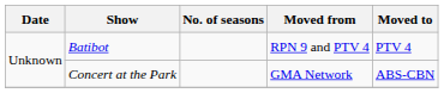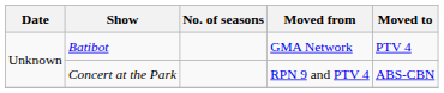Batibot | Moved from: RPN 9 and PTV 4 -> GMA Network
Concert at the Park | Moved from: GMA Network -> RPN 9 and PTV 4
